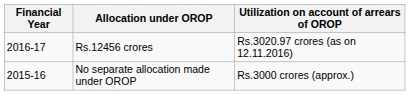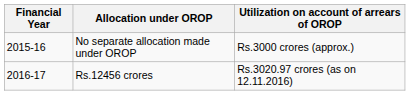rows swapped: No separate allocation made under OROP <-> Rs.12456 crores
